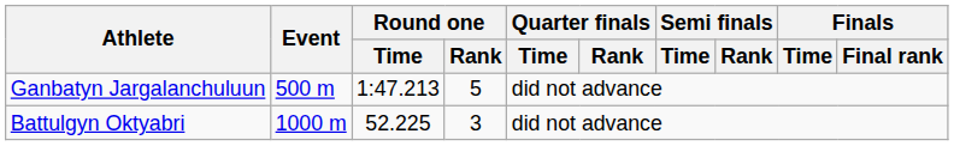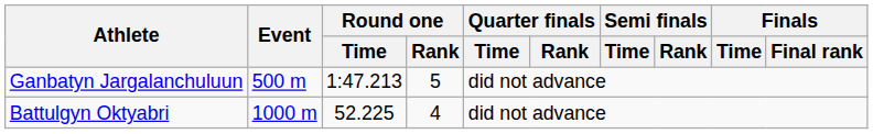Battulgyn Oktyabri | Round one / Rank: 3 -> 4
